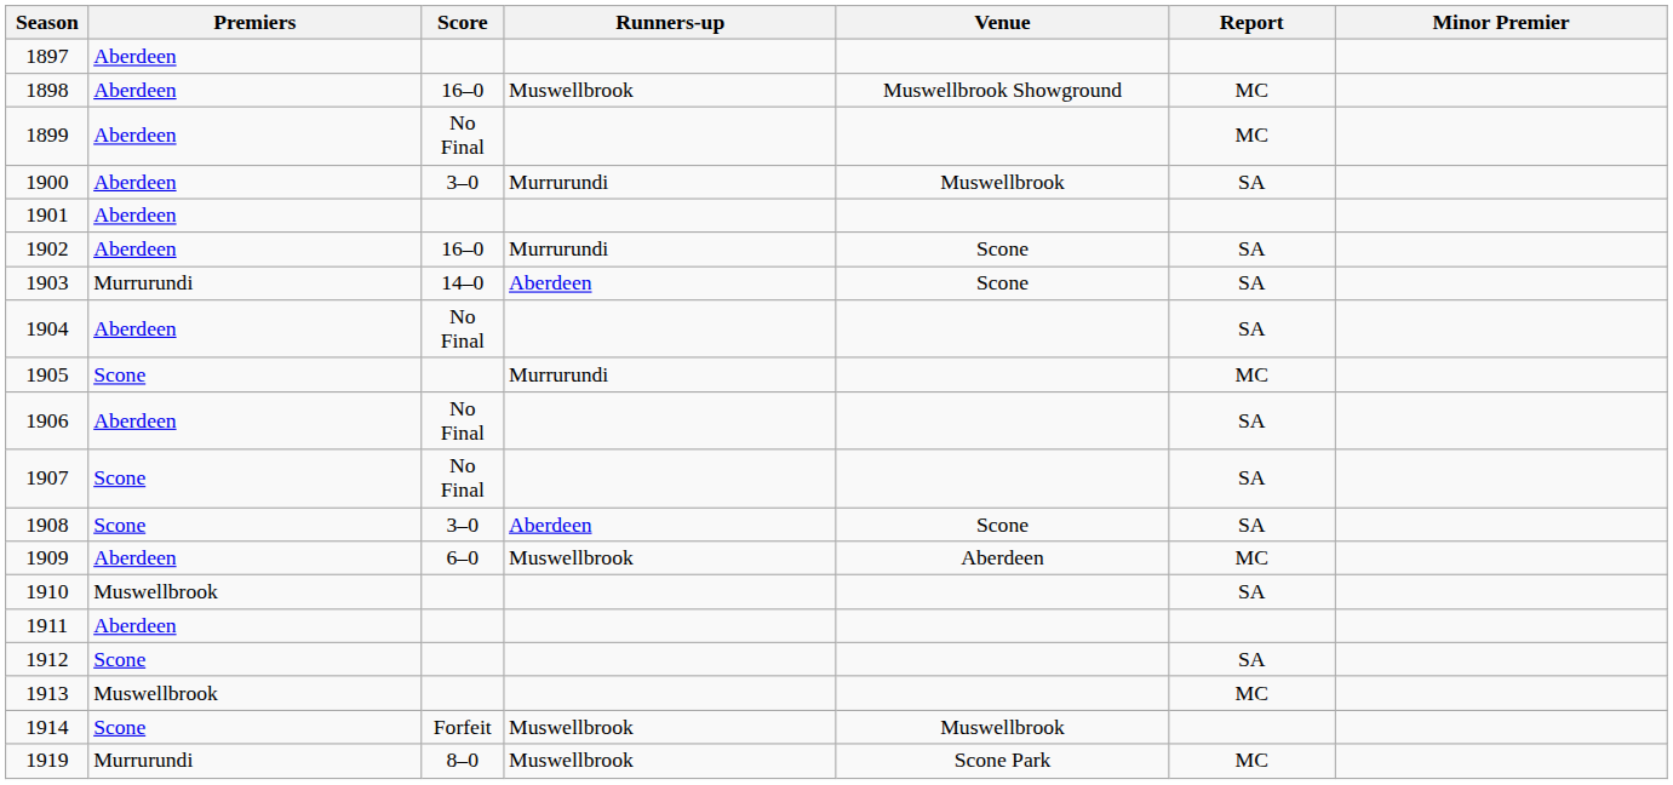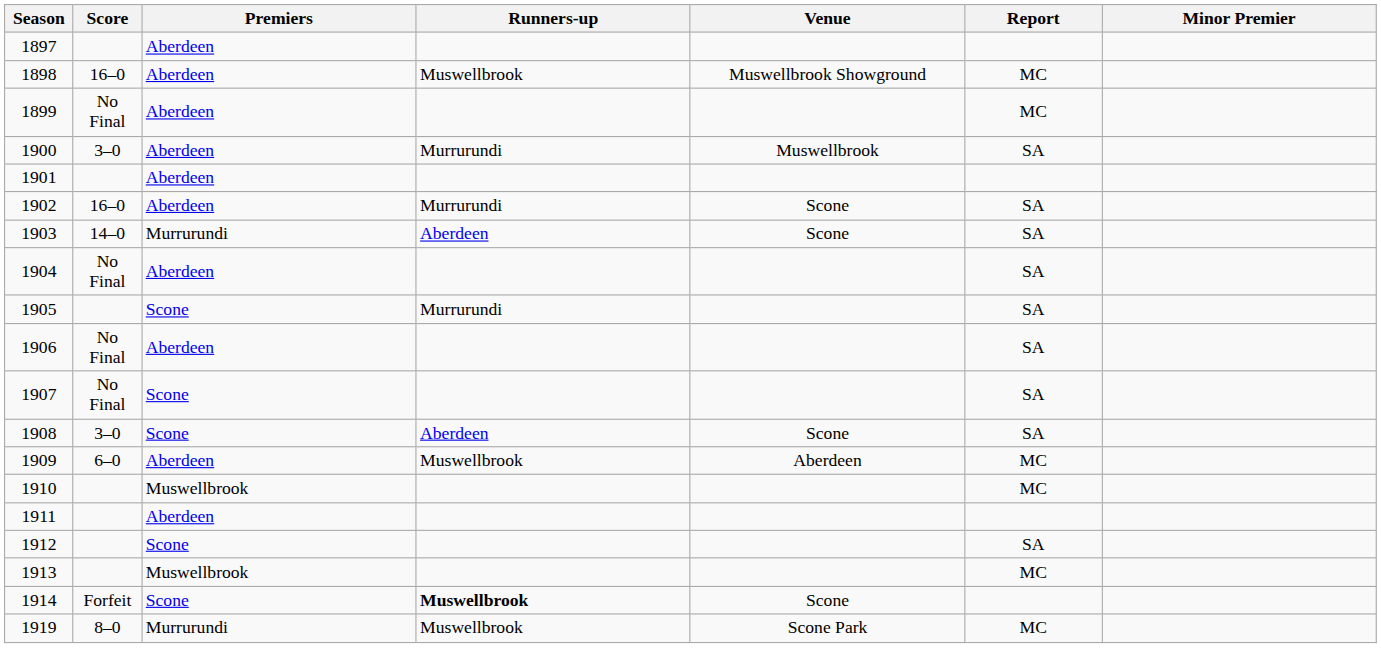columns swapped: Premiers <-> Score
1905 | Report: MC -> SA
1910 | Report: SA -> MC
1914 | Runners-up: normal -> bold
1914 | Venue: Muswellbrook -> Scone
